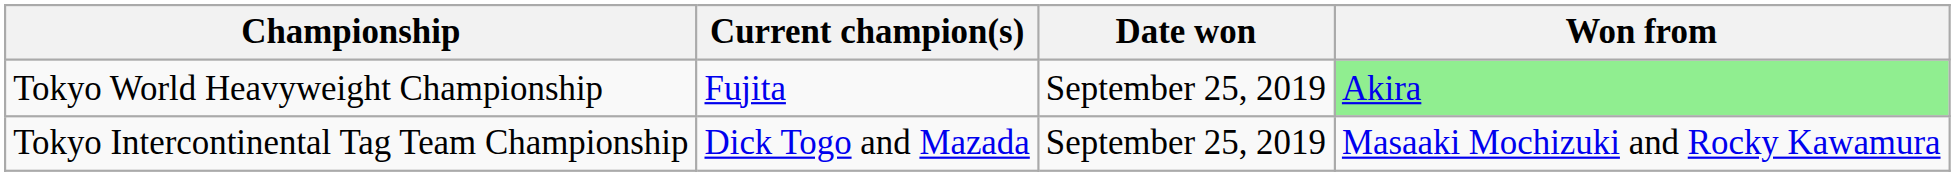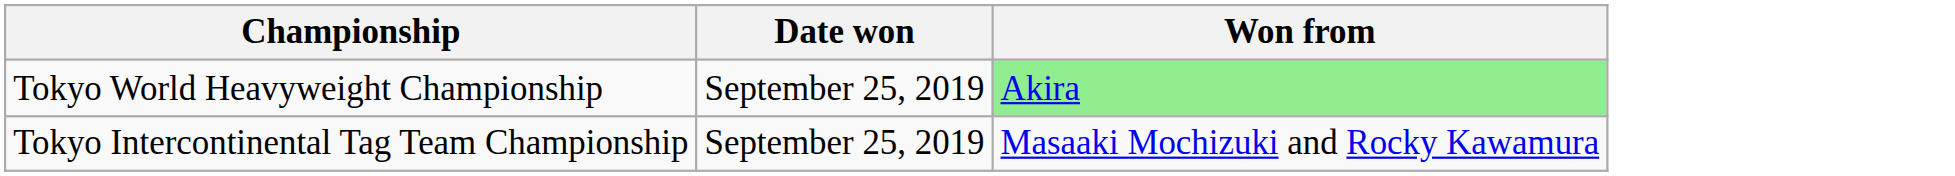- column: Current champion(s) | Fujita | Dick Togo and Mazada
